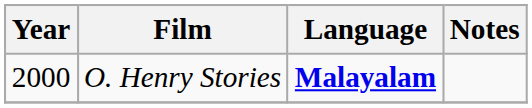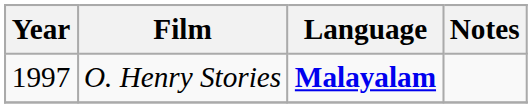O. Henry Stories | Year: 2000 -> 1997
